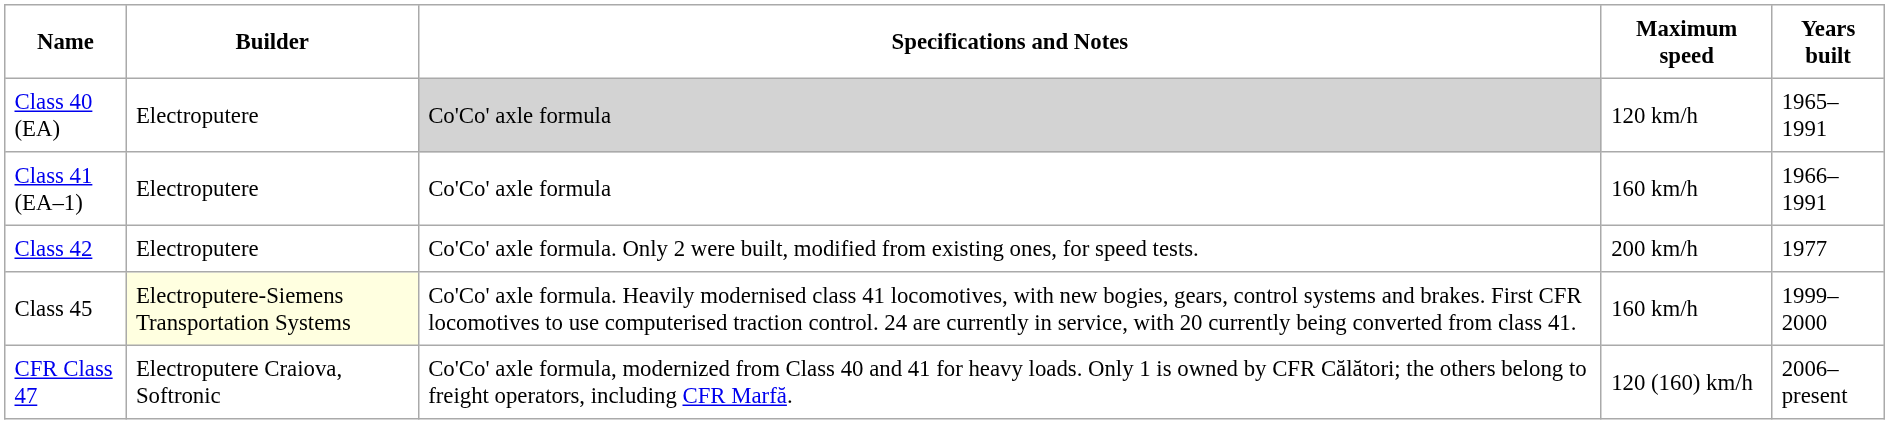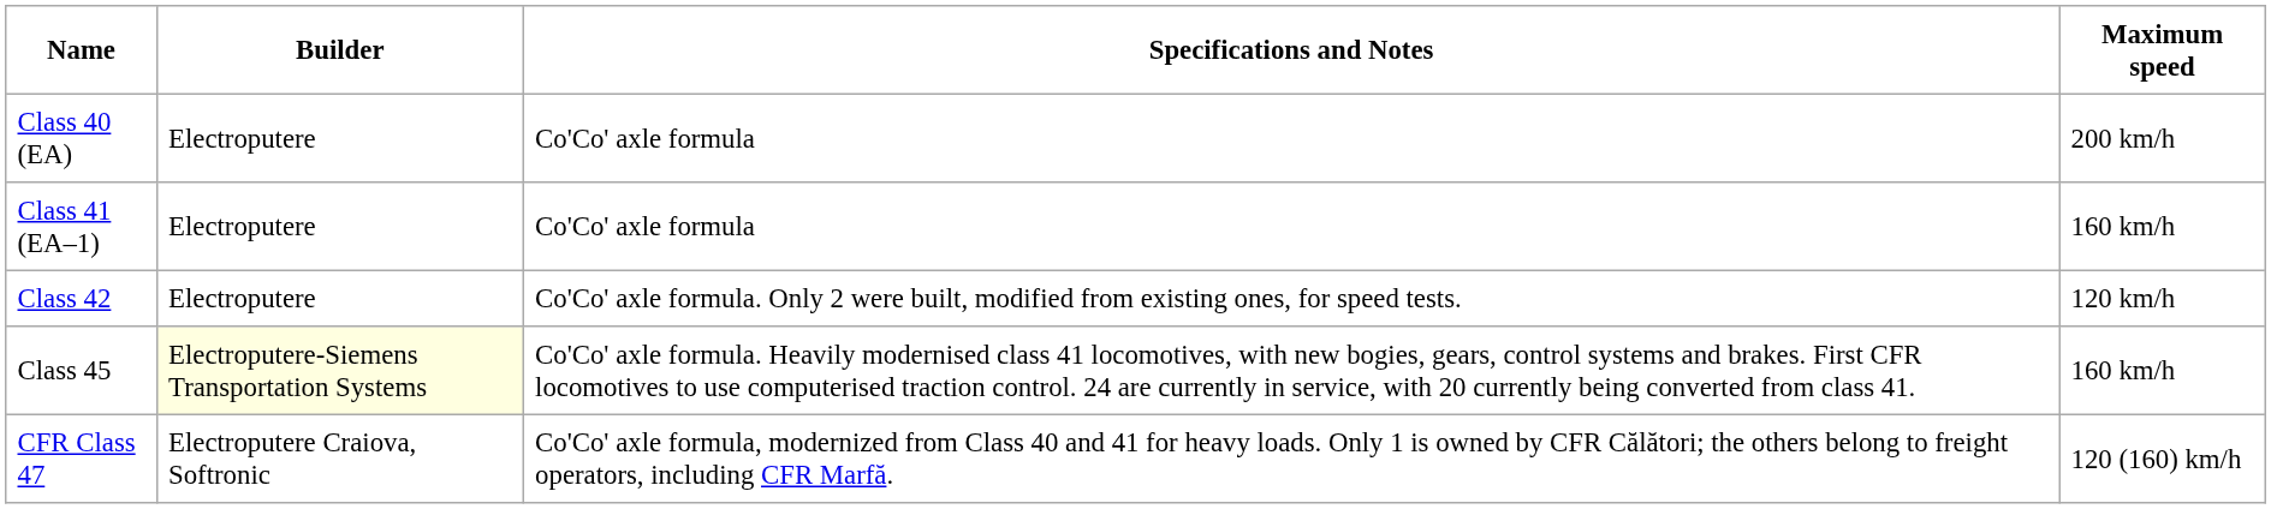- column: Years built | 1965–1991 | 1966–1991 | 1977 | 1999–2000 | 2006–present
Class 40 (EA) | Specifications and Notes: lightgrey background -> no background
Class 40 (EA) | Maximum speed: 120 km/h -> 200 km/h
Class 42 | Maximum speed: 200 km/h -> 120 km/h
